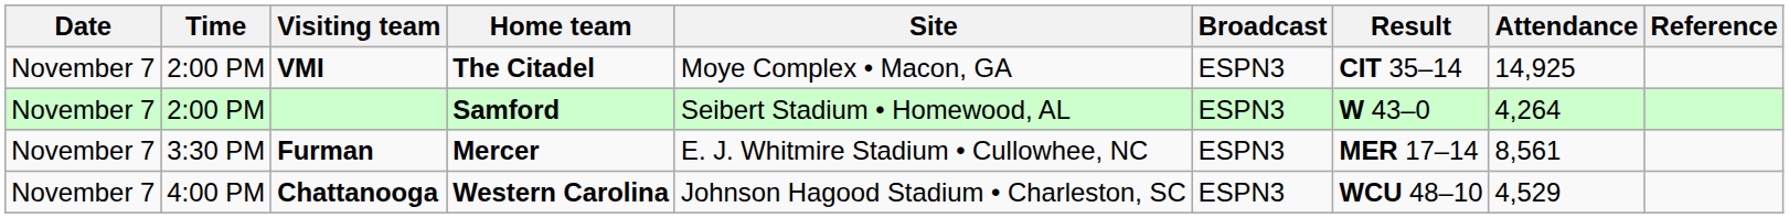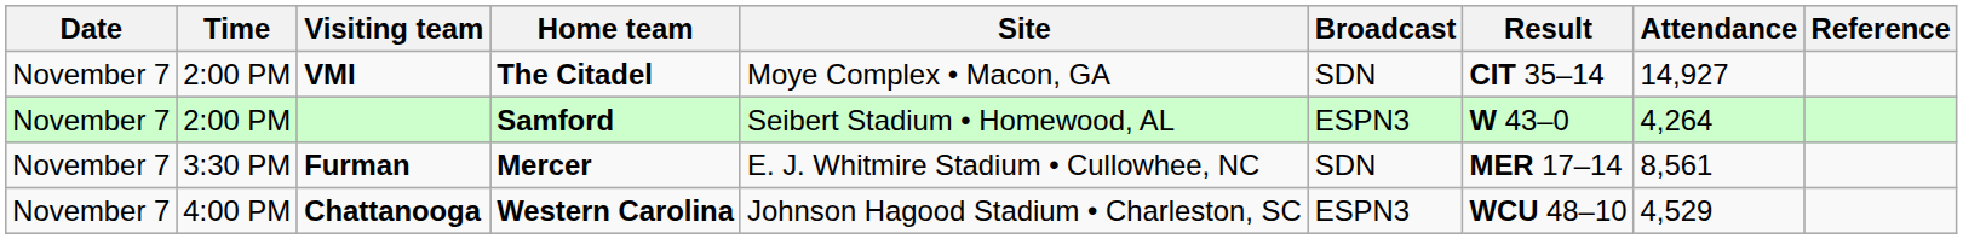VMI | Broadcast: ESPN3 -> SDN
VMI | Attendance: 14,925 -> 14,927
Furman | Broadcast: ESPN3 -> SDN
